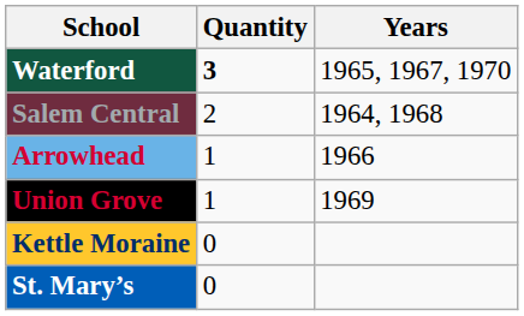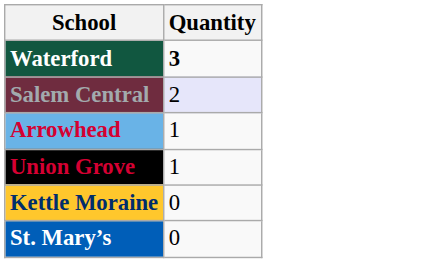- column: Years | 1965, 1967, 1970 | 1964, 1968 | 1966 | 1969
Salem Central | Quantity: no background -> lavender background
